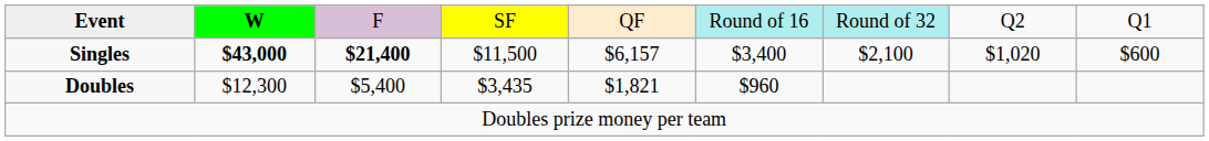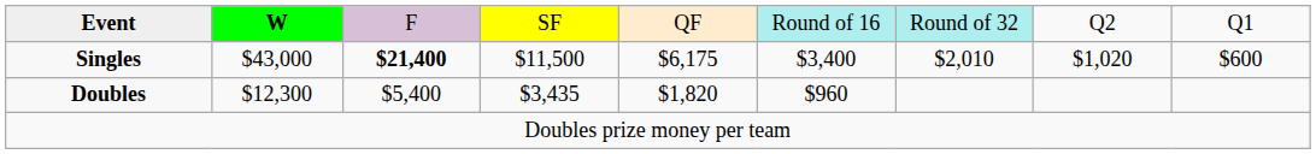Singles | column 2: bold -> normal
Singles | column 5: $6,157 -> $6,175
Singles | column 7: $2,100 -> $2,010
Doubles | column 5: $1,821 -> $1,820
